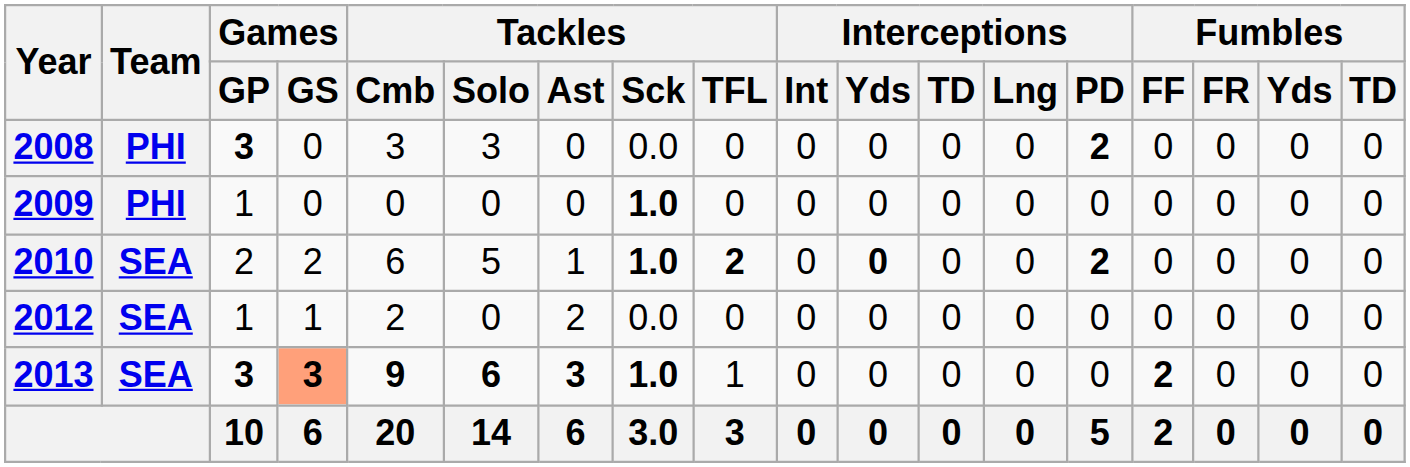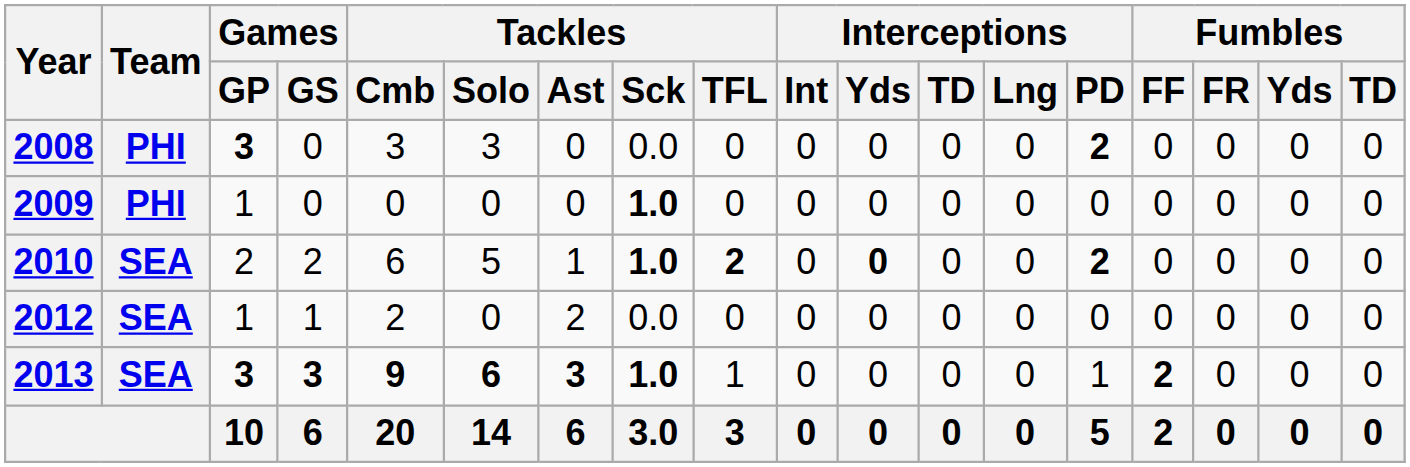2013 | Games / GS: lightsalmon background -> no background
2013 | Interceptions / PD: 0 -> 1
